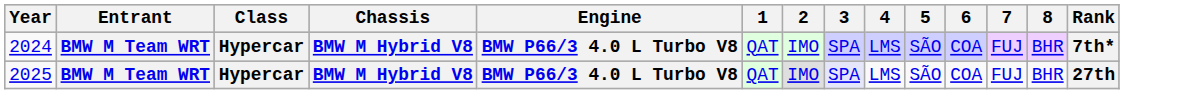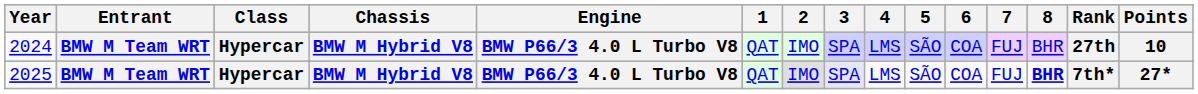+ column: Points | 10 | 27*
2024 | Rank: 7th* -> 27th
2025 | 8: normal -> bold
2025 | Rank: 27th -> 7th*
